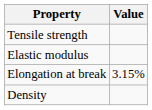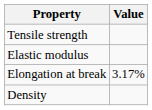Elongation at break | Value: 3.15% -> 3.17%
